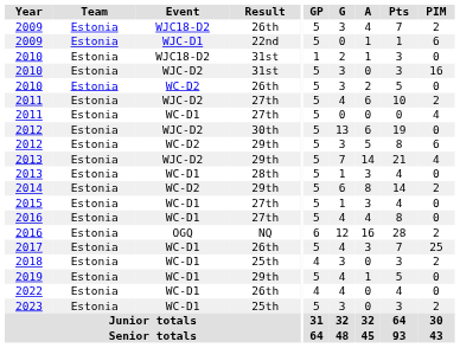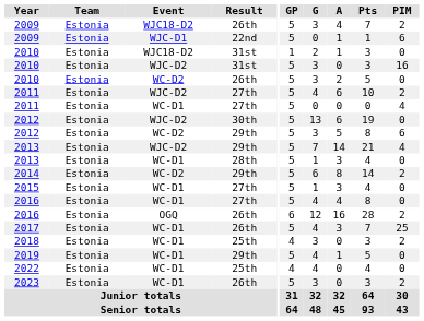2016 / OGQ | Result: NQ -> 26th
2022 | Result: 26th -> 25th
2023 | Result: 25th -> 26th
